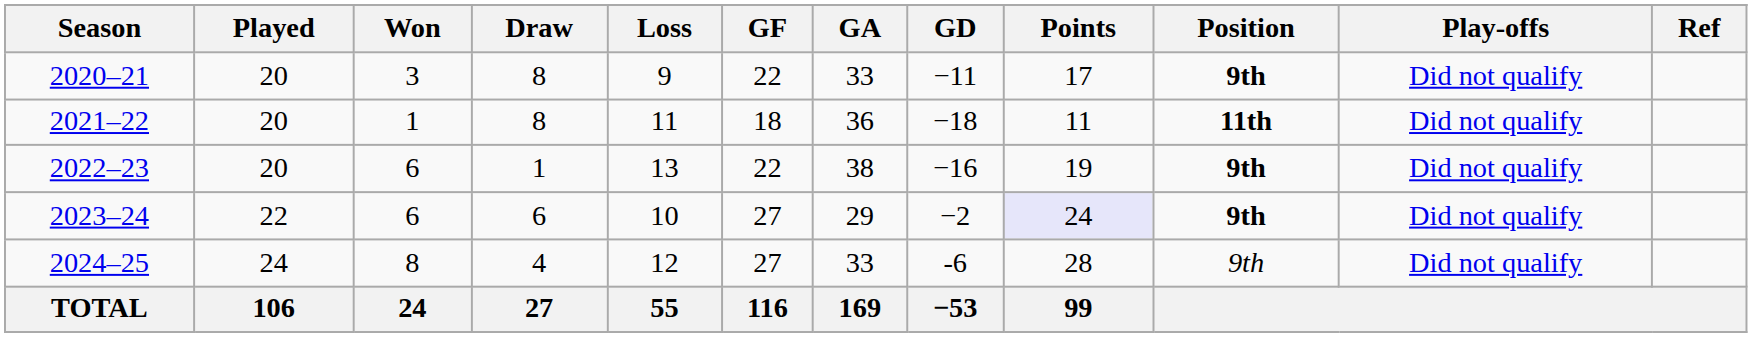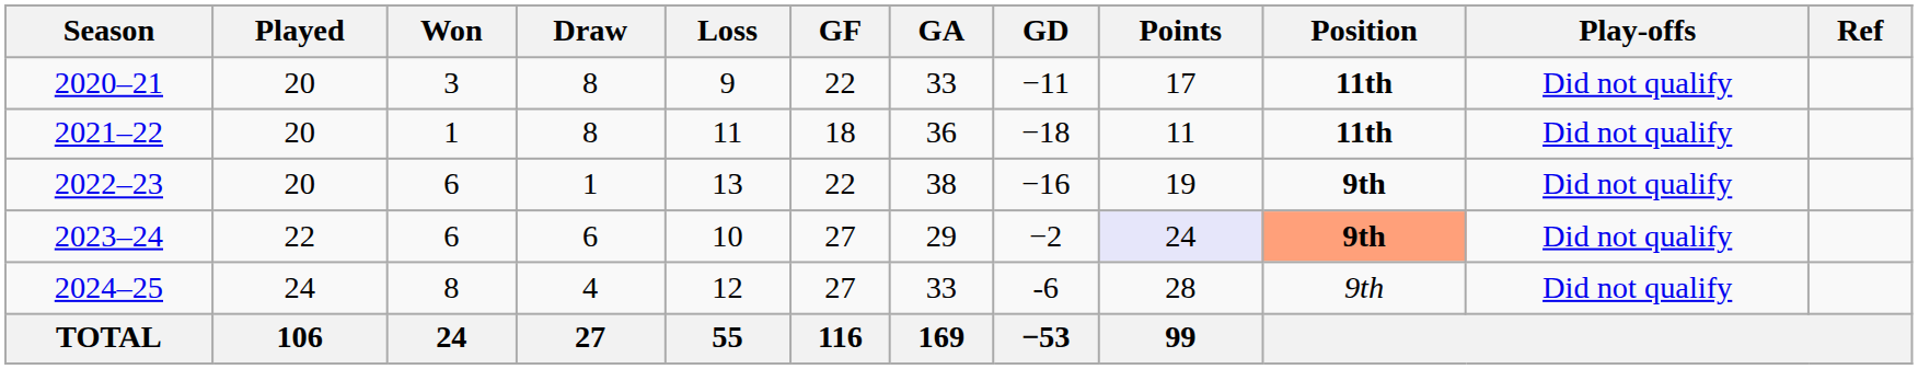2020–21 | Position: 9th -> 11th
2023–24 | Position: no background -> lightsalmon background
